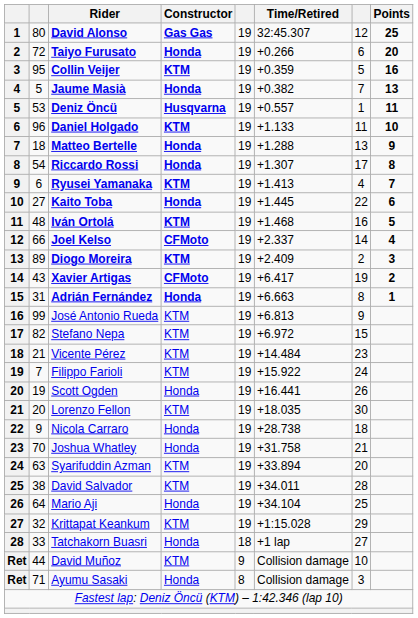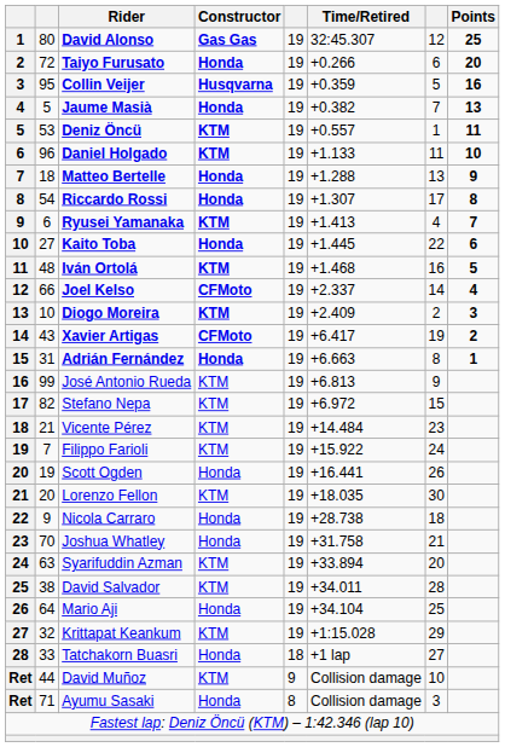Collin Veijer | Constructor: KTM -> Husqvarna
Deniz Öncü | Constructor: Husqvarna -> KTM
Diogo Moreira | column 2: 89 -> 10
